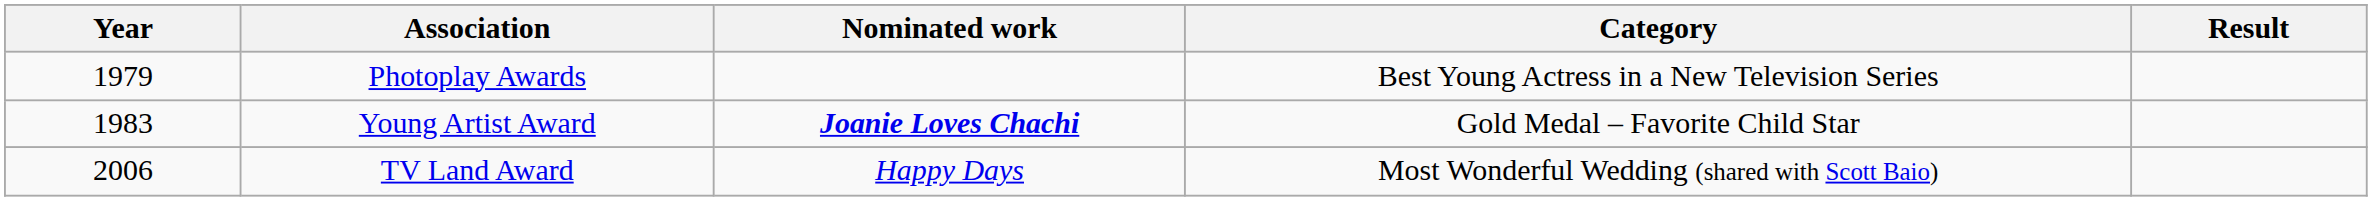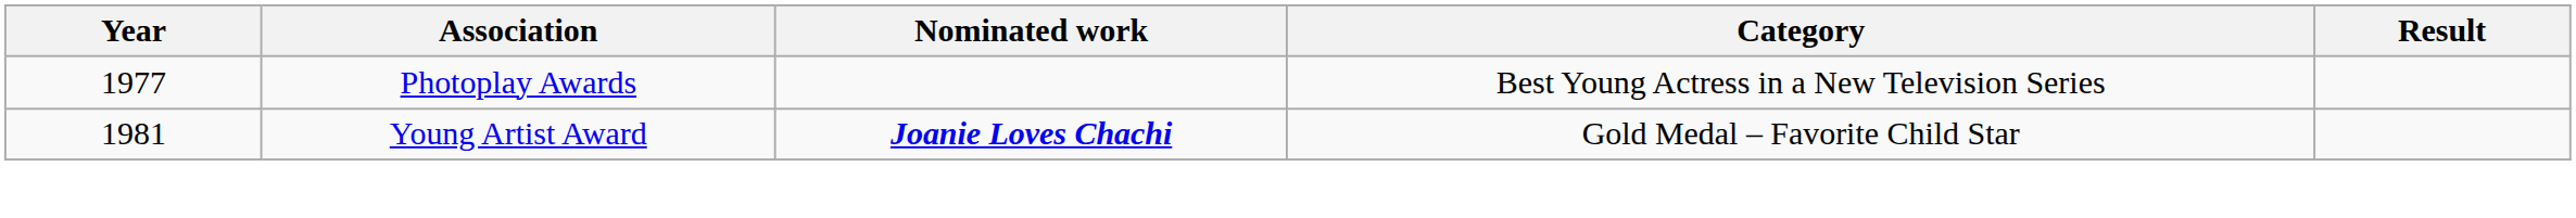Photoplay Awards | Year: 1979 -> 1977
Young Artist Award | Year: 1983 -> 1981
- row: 2006 | TV Land Award | Happy Days | Most Wonderful Wedding (shared with Scott Baio)
